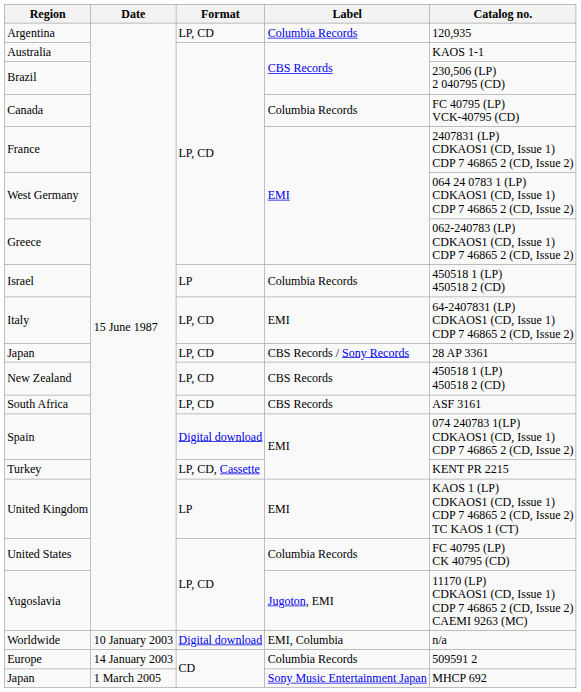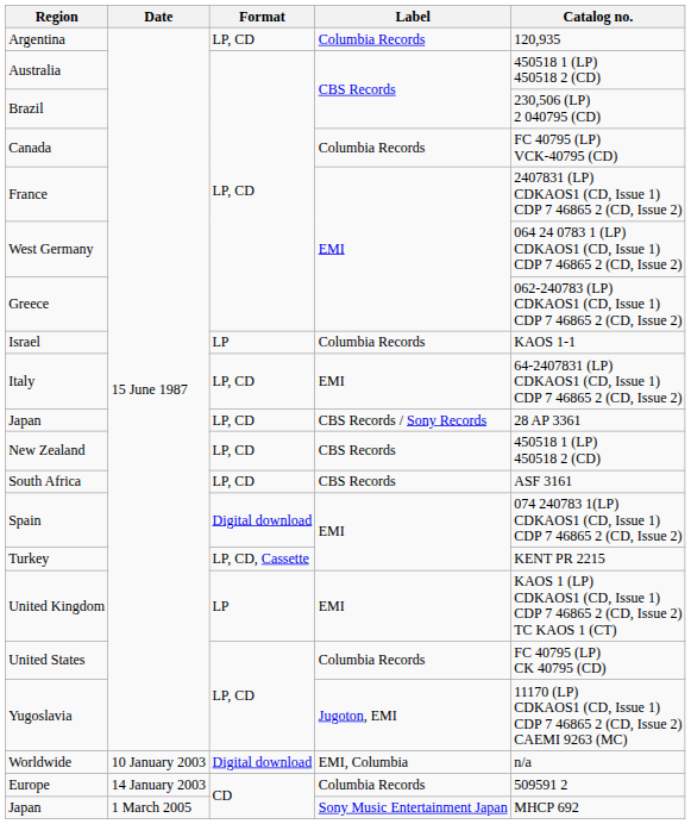Australia | Catalog no.: KAOS 1-1 -> 450518 1 (LP) 450518 2 (CD)
Israel | Catalog no.: 450518 1 (LP) 450518 2 (CD) -> KAOS 1-1
